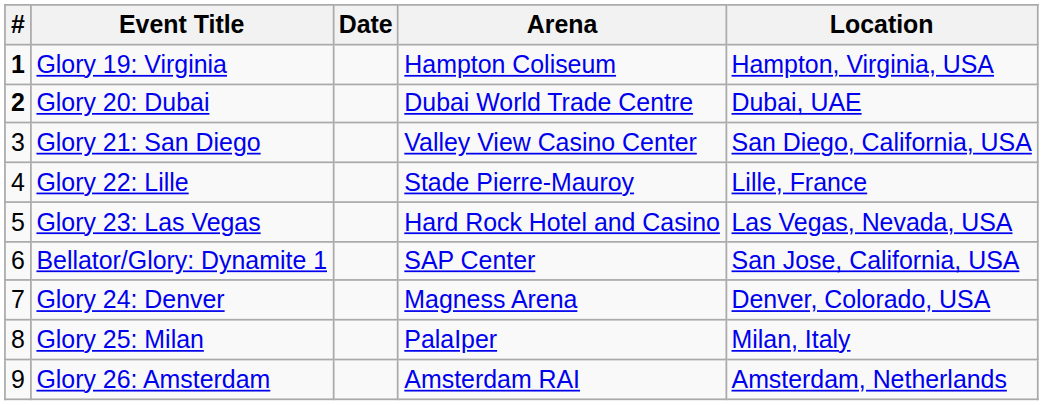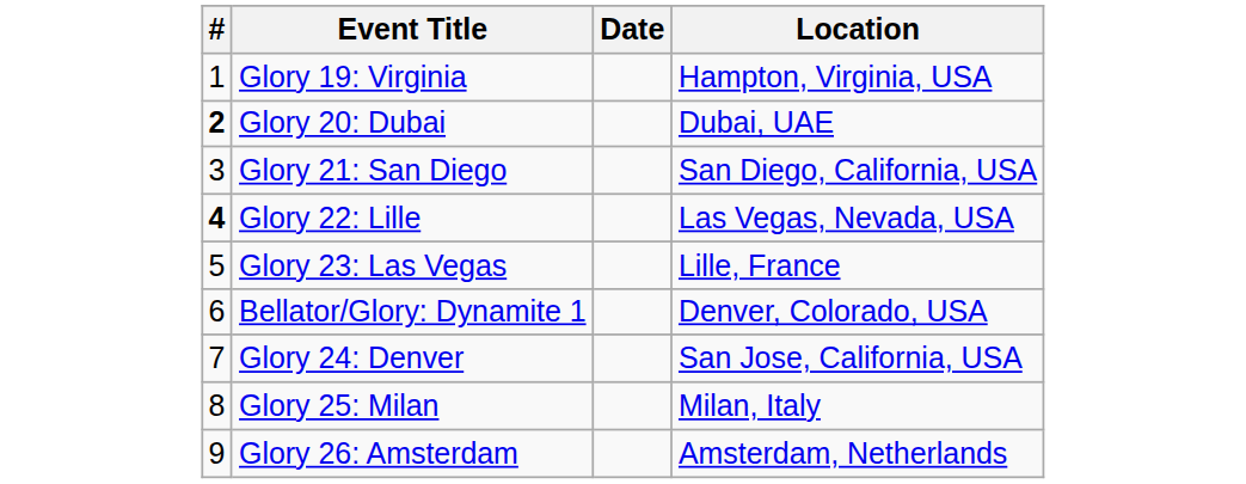- column: Arena | Hampton Coliseum | Dubai World Trade Centre | Valley View Casino Center | Stade Pierre-Mauroy | Hard Rock Hotel and Casino | SAP Center | Magness Arena | PalaIper | Amsterdam RAI
Glory 19: Virginia | #: bold -> normal
Glory 22: Lille | #: normal -> bold
Glory 22: Lille | Location: Lille, France -> Las Vegas, Nevada, USA
Glory 23: Las Vegas | Location: Las Vegas, Nevada, USA -> Lille, France
Bellator/Glory: Dynamite 1 | Location: San Jose, California, USA -> Denver, Colorado, USA
Glory 24: Denver | Location: Denver, Colorado, USA -> San Jose, California, USA
